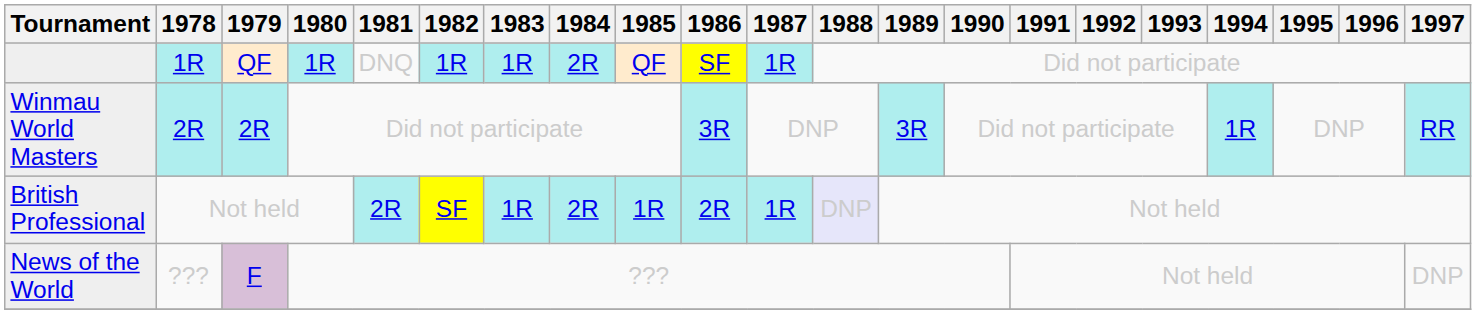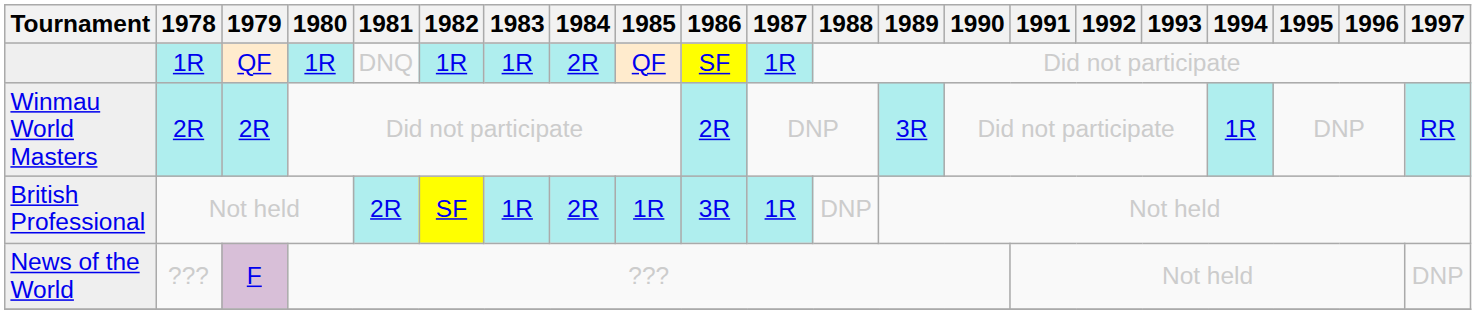Winmau World Masters | 1986: 3R -> 2R
British Professional | 1986: 2R -> 3R
British Professional | 1988: lavender background -> no background
